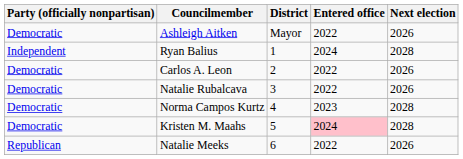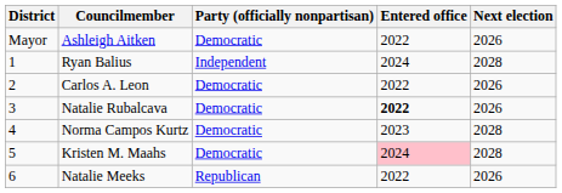columns swapped: District <-> Party (officially nonpartisan)
Natalie Rubalcava | Entered office: normal -> bold
